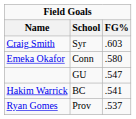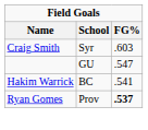- row: Emeka Okafor | Conn | .580
Ryan Gomes | FG%: normal -> bold
